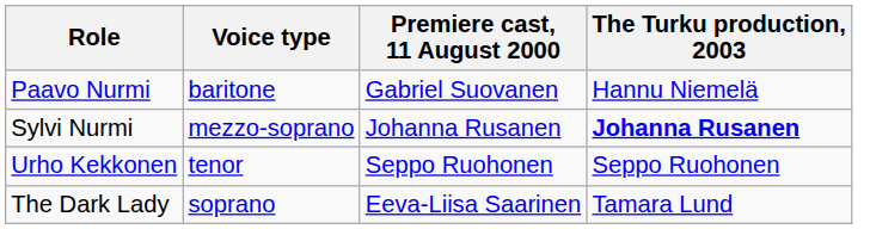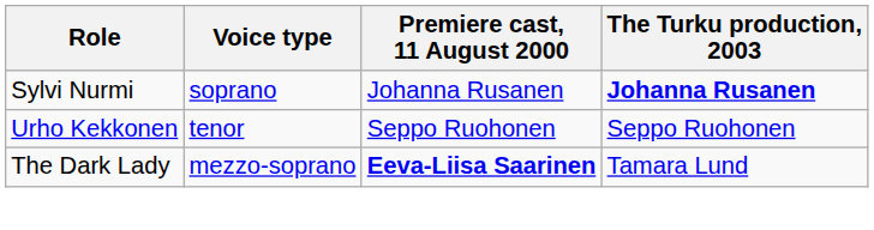- row: Paavo Nurmi | baritone | Gabriel Suovanen | Hannu Niemelä
Sylvi Nurmi | Voice type: mezzo-soprano -> soprano
The Dark Lady | Voice type: soprano -> mezzo-soprano
The Dark Lady | Premiere cast, 11 August 2000: normal -> bold
